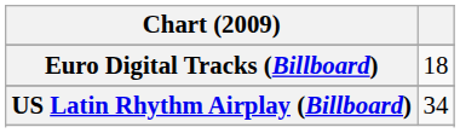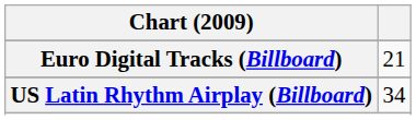Euro Digital Tracks (Billboard) | column 2: 18 -> 21
